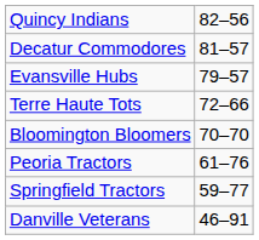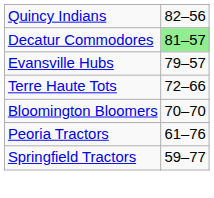Decatur Commodores | column 2: no background -> lightgreen background
- row: Danville Veterans | 46–91
